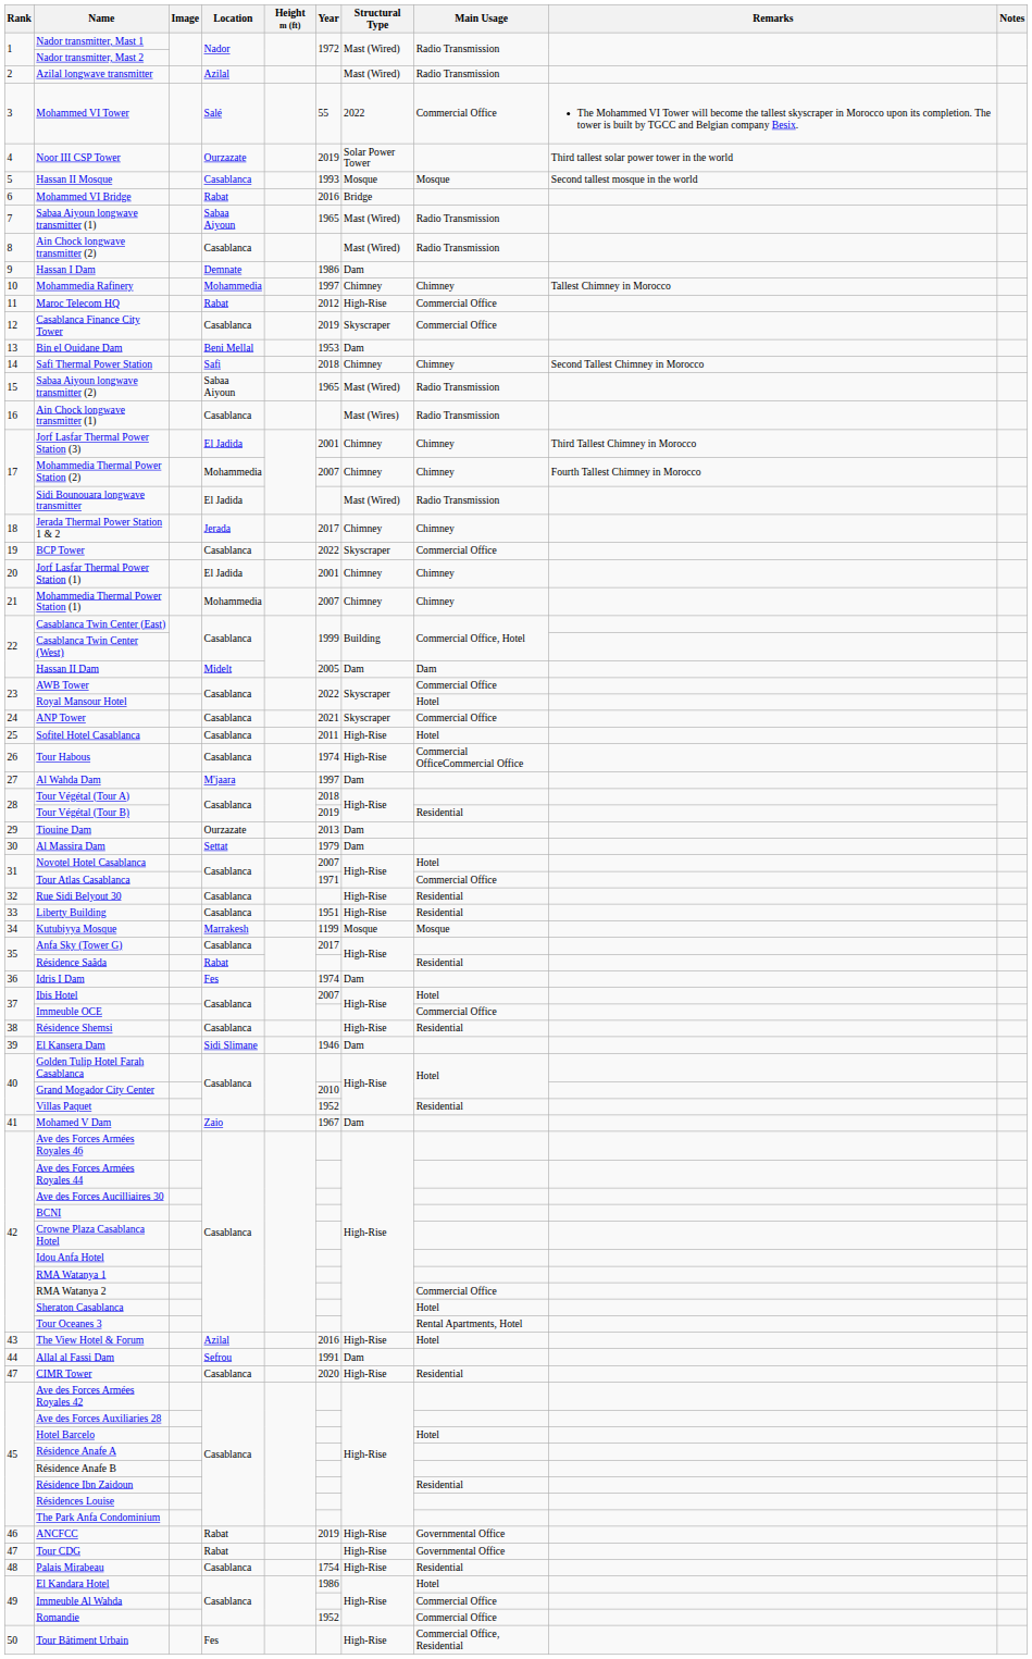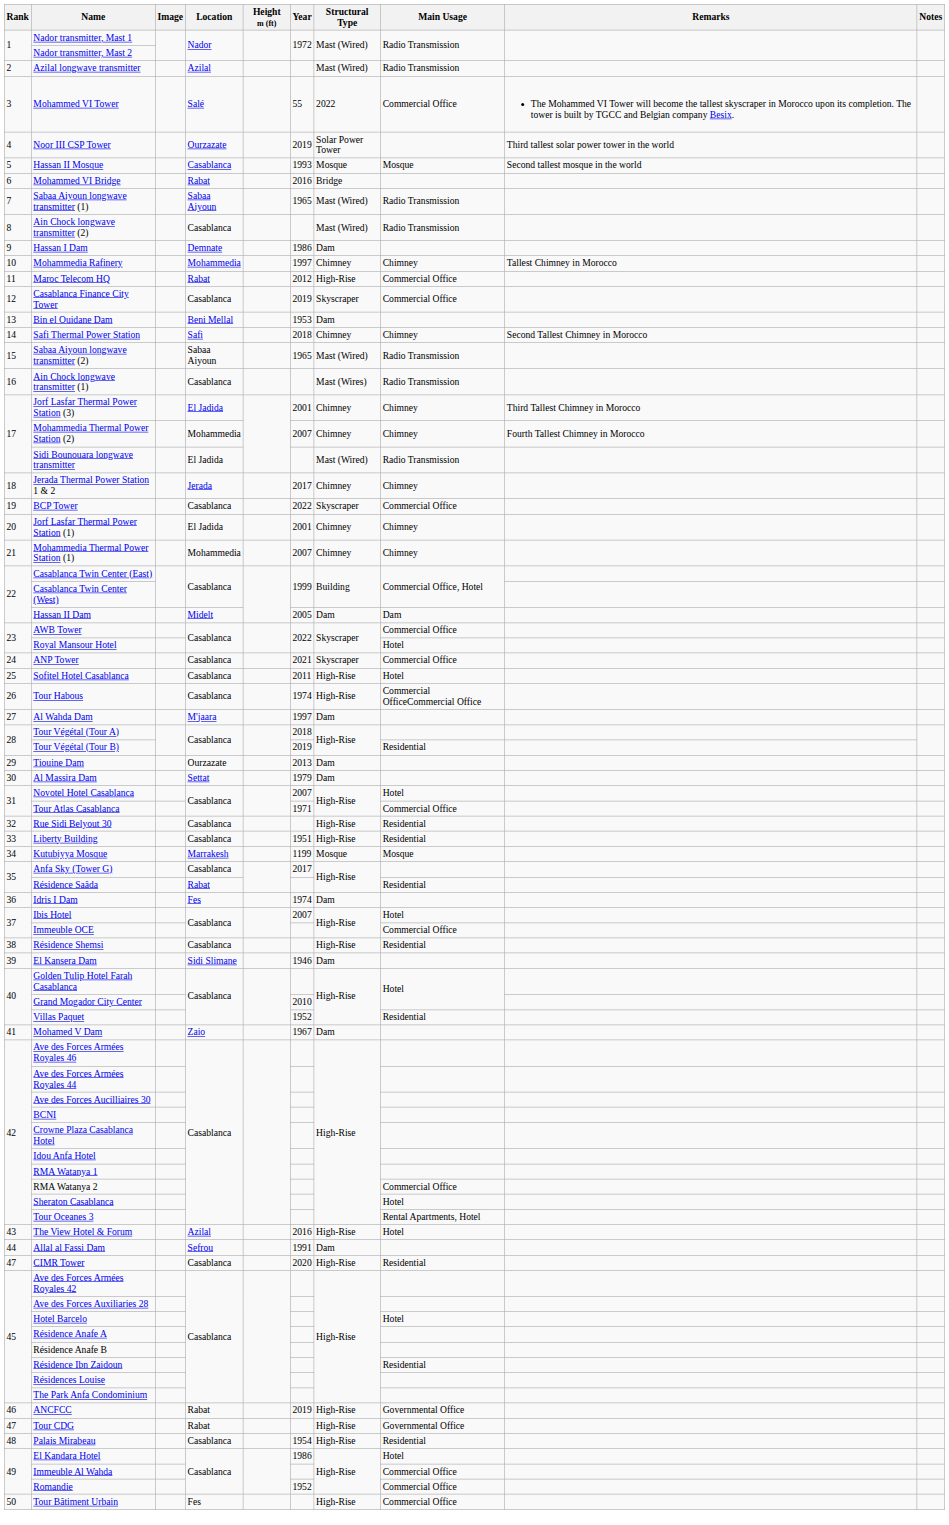Palais Mirabeau | Year: 1754 -> 1954
Tour Bâtiment Urbain | Main Usage: Commercial Office, Residential -> Commercial Office
